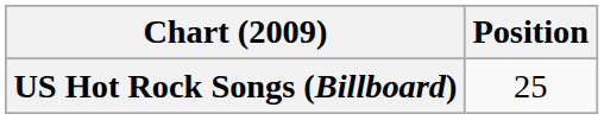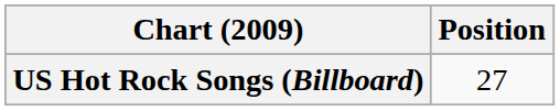US Hot Rock Songs (Billboard) | Position: 25 -> 27
